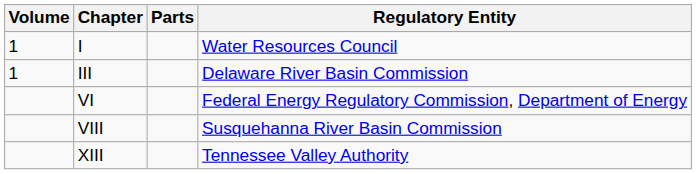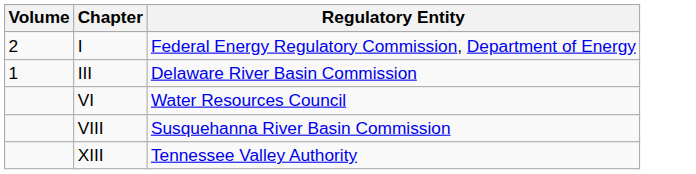- column: Parts
I | Volume: 1 -> 2
I | Regulatory Entity: Water Resources Council -> Federal Energy Regulatory Commission, Department of Energy
VI | Regulatory Entity: Federal Energy Regulatory Commission, Department of Energy -> Water Resources Council
